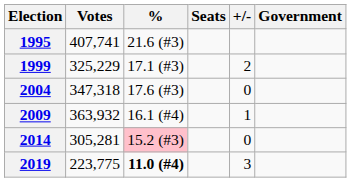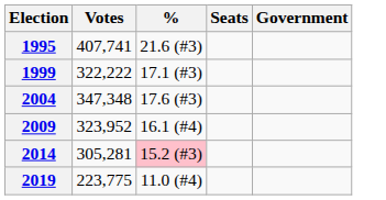- column: +/- | 2 | 0 | 1 | 0 | 3
1999 | Votes: 325,229 -> 322,222
2004 | Votes: 347,318 -> 347,348
2009 | Votes: 363,932 -> 323,952
2019 | %: bold -> normal
